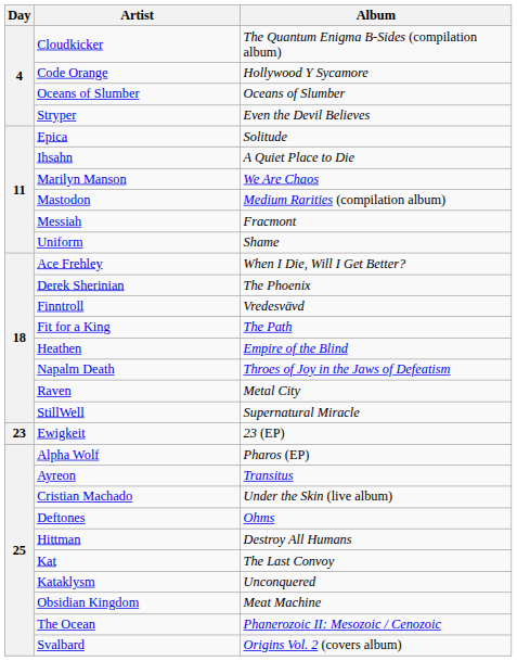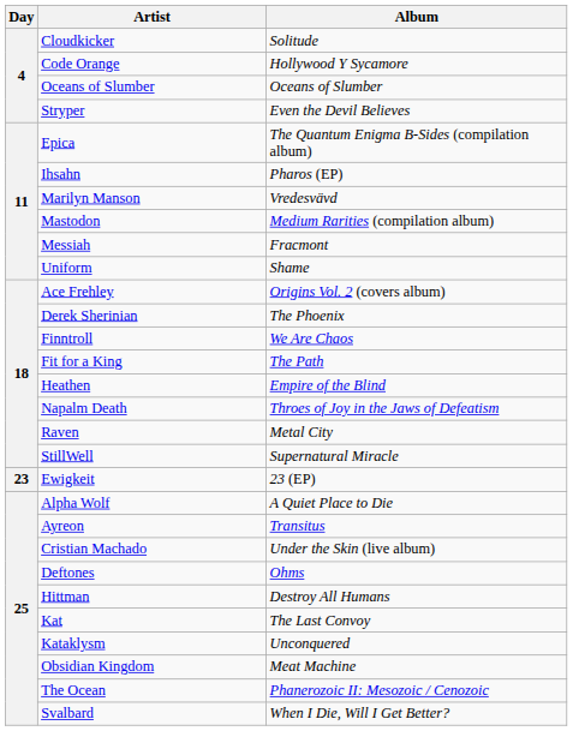Cloudkicker | Album: The Quantum Enigma B-Sides (compilation album) -> Solitude
Epica | Album: Solitude -> The Quantum Enigma B-Sides (compilation album)
Ihsahn | Album: A Quiet Place to Die -> Pharos (EP)
Marilyn Manson | Album: We Are Chaos -> Vredesvävd
Ace Frehley | Album: When I Die, Will I Get Better? -> Origins Vol. 2 (covers album)
Finntroll | Album: Vredesvävd -> We Are Chaos
Alpha Wolf | Album: Pharos (EP) -> A Quiet Place to Die
Svalbard | Album: Origins Vol. 2 (covers album) -> When I Die, Will I Get Better?
